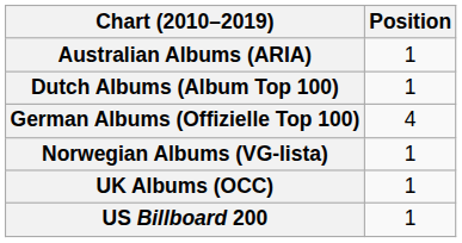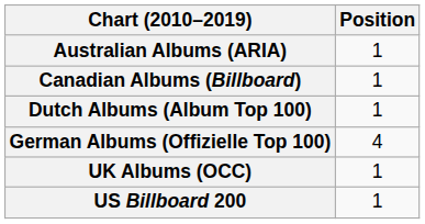+ row: Canadian Albums (Billboard) | 1
- row: Norwegian Albums (VG-lista) | 1
